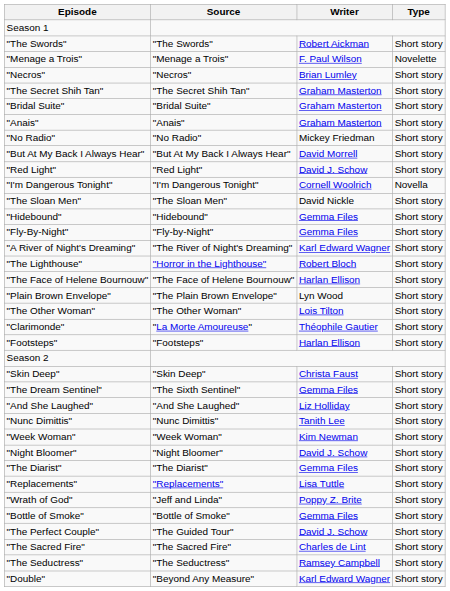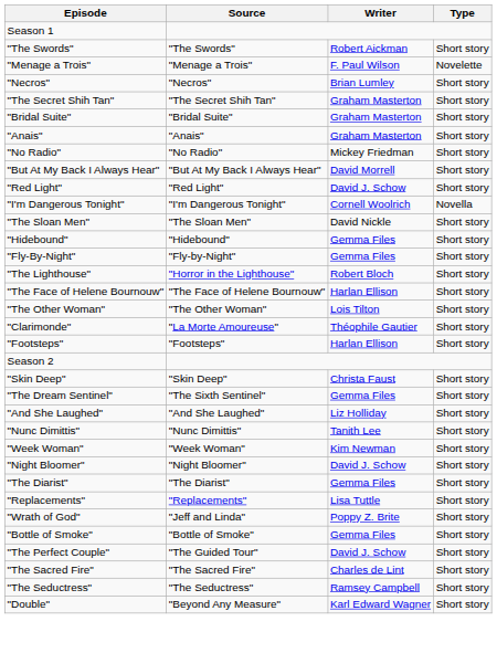- row: "A River of Night's Dreaming" | "The River of Night's Dreaming" | Karl Edward Wagner | Short story
- row: "Plain Brown Envelope" | "The Plain Brown Envelope" | Lyn Wood | Short story
